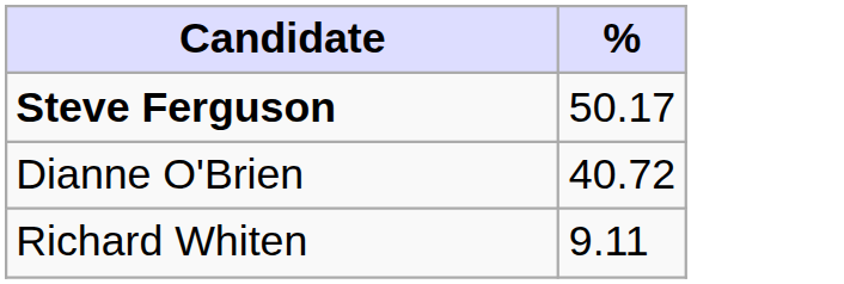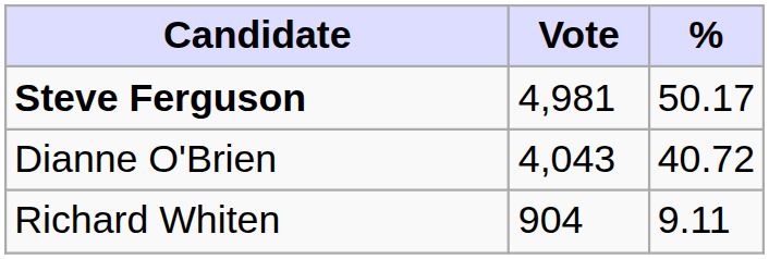+ column: Vote | 4,981 | 4,043 | 904
